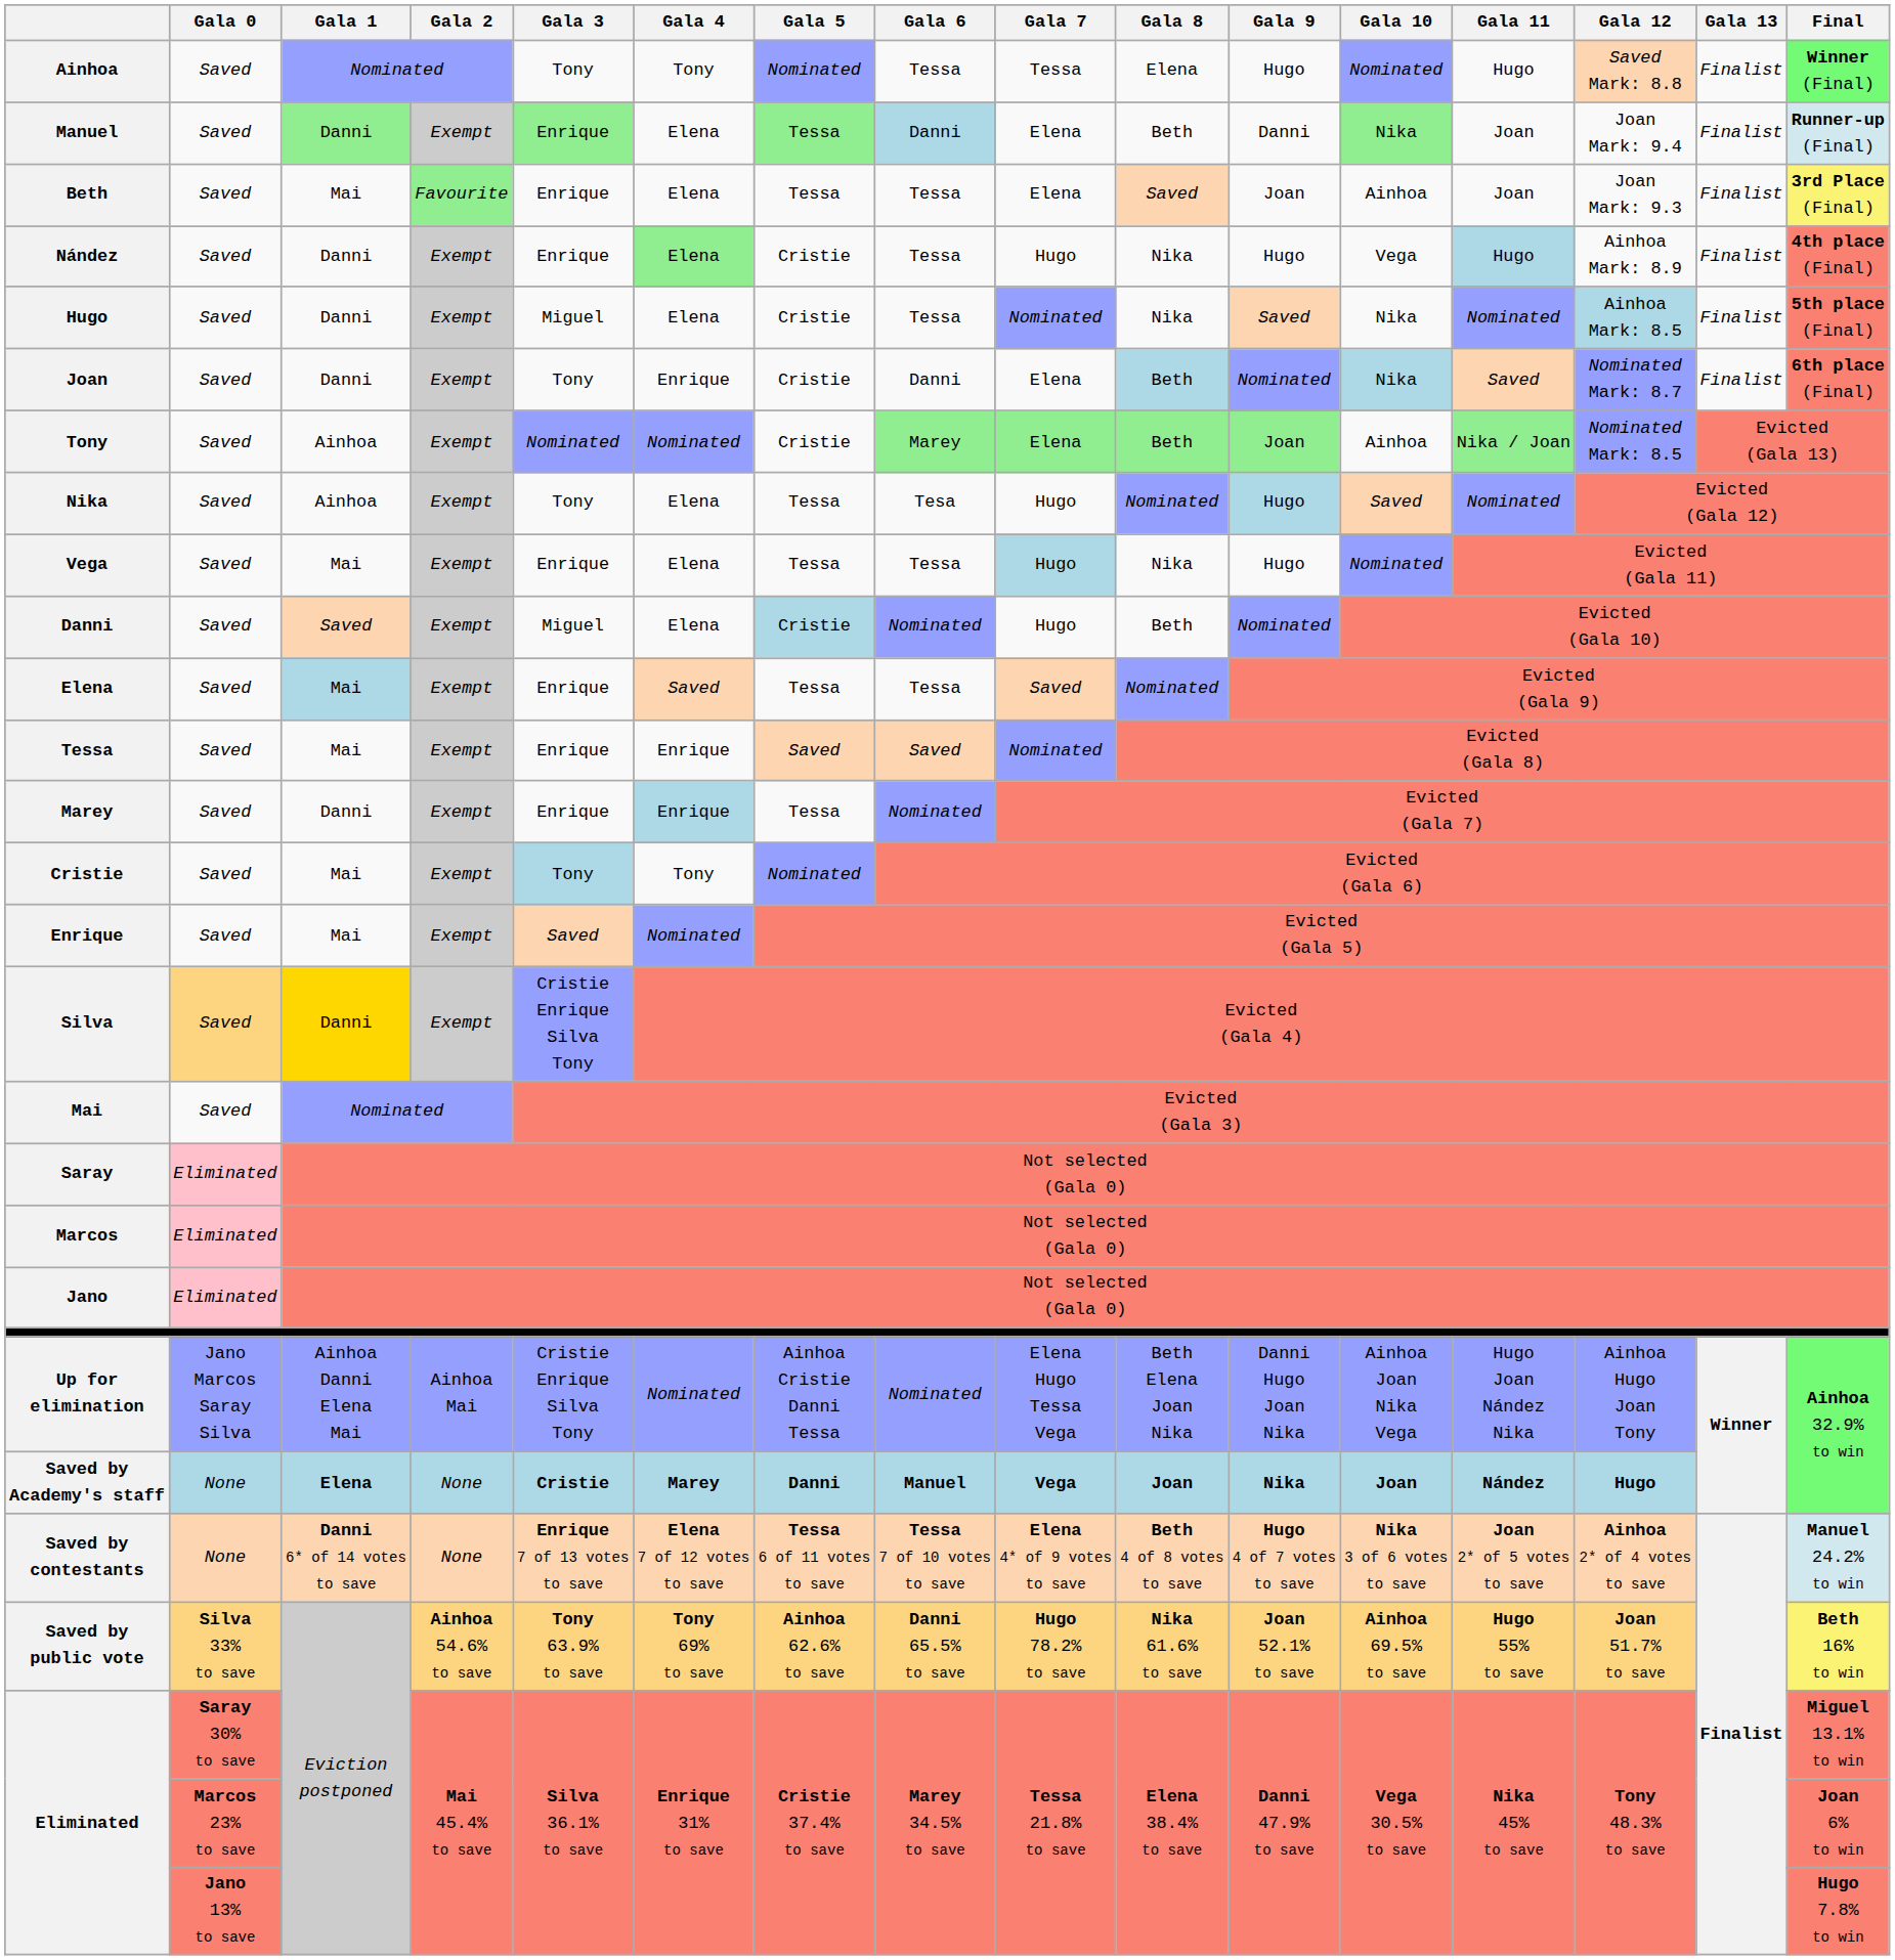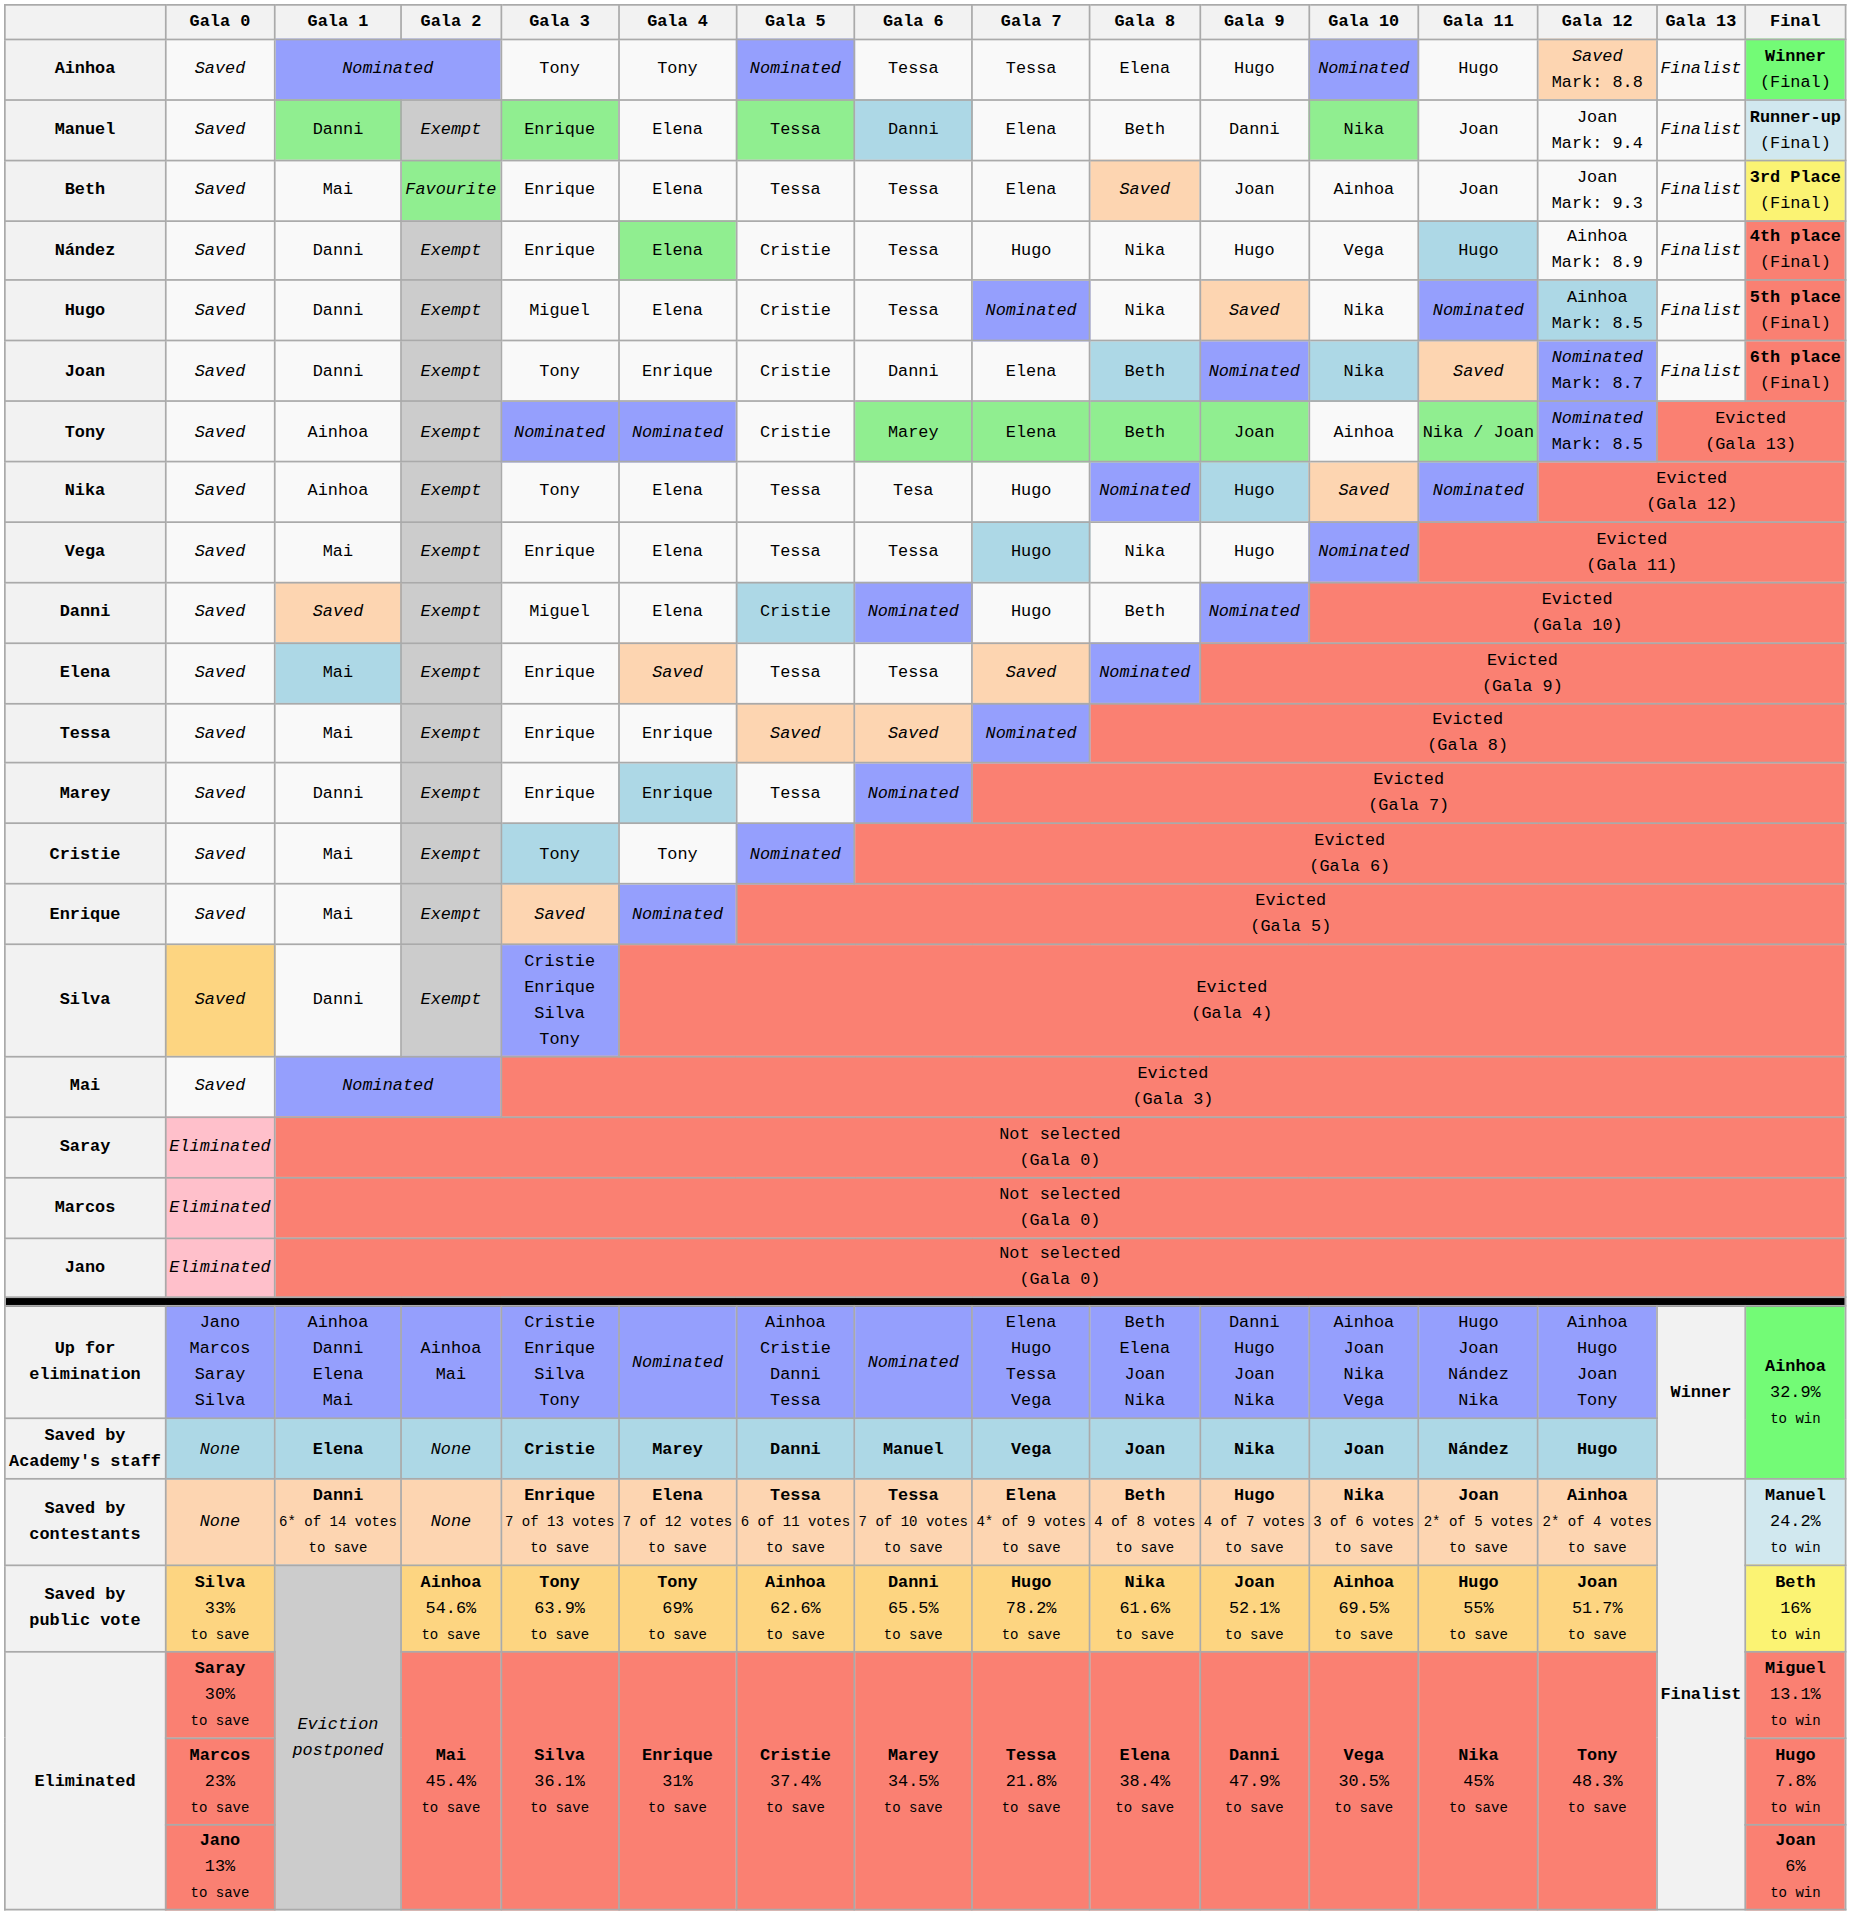Silva | Gala 1: gold background -> no background
Eliminated / Marcos 23% to save | Final: Joan 6% to win -> Hugo 7.8% to win
Eliminated / Jano 13% to save | Final: Hugo 7.8% to win -> Joan 6% to win
